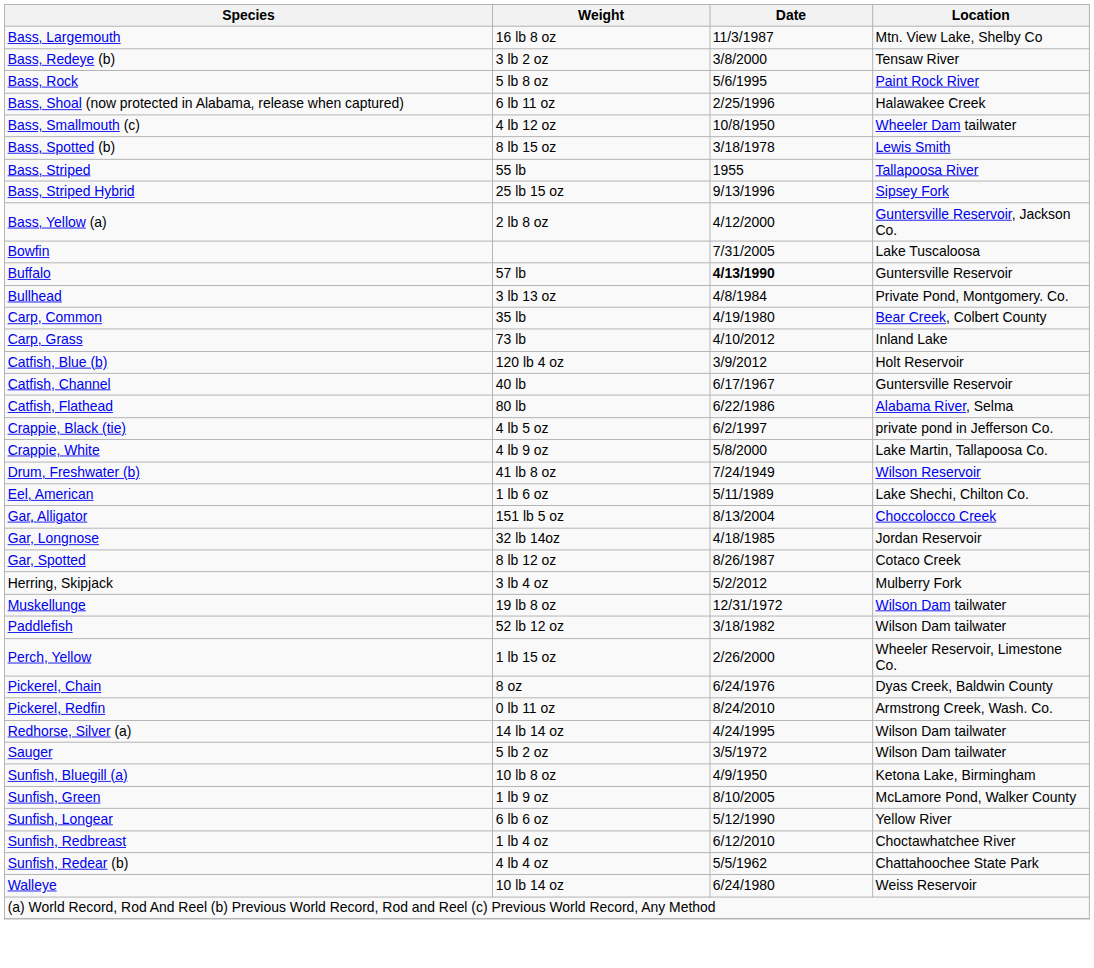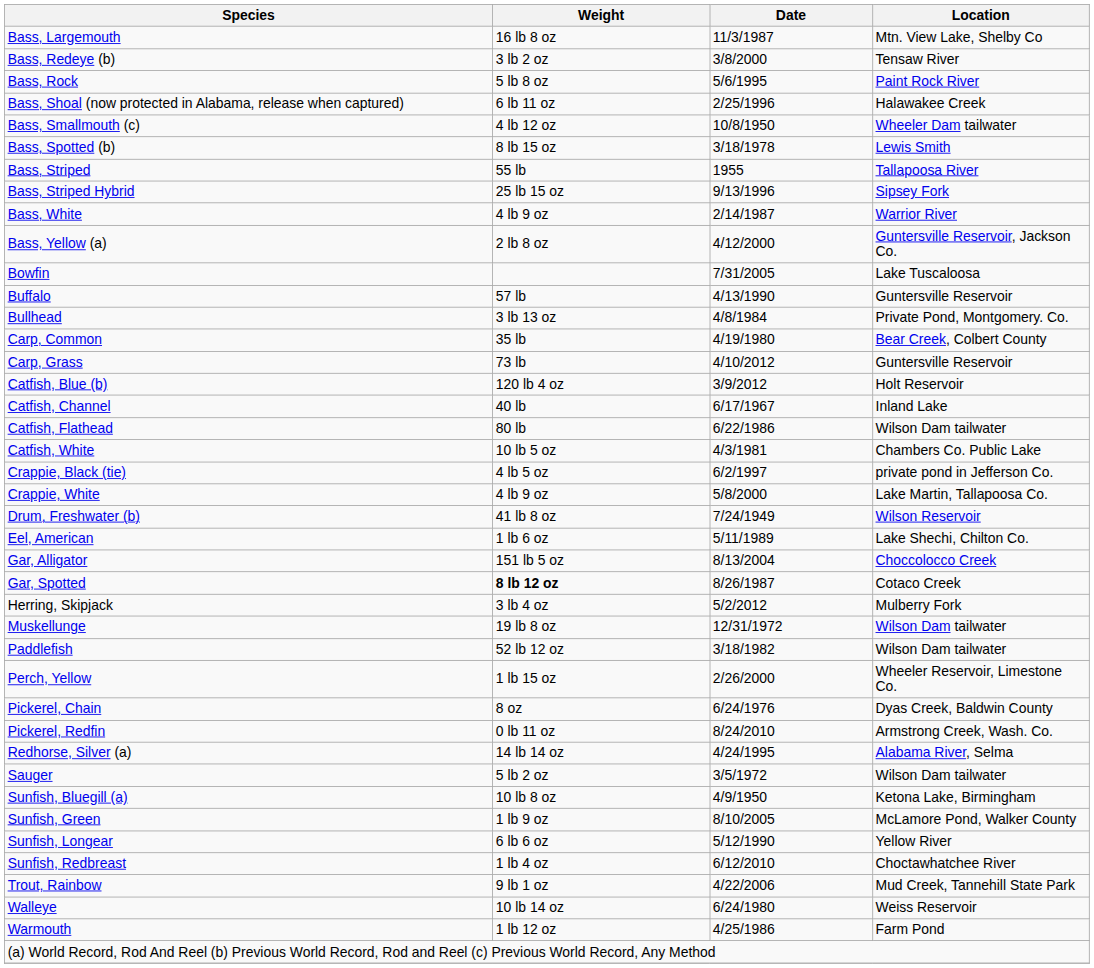+ row: Bass, White | 4 lb 9 oz | 2/14/1987 | Warrior River
Buffalo | Date: bold -> normal
Carp, Grass | Location: Inland Lake -> Guntersville Reservoir
Catfish, Channel | Location: Guntersville Reservoir -> Inland Lake
Catfish, Flathead | Location: Alabama River, Selma -> Wilson Dam tailwater
+ row: Catfish, White | 10 lb 5 oz | 4/3/1981 | Chambers Co. Public Lake
- row: Gar, Longnose | 32 lb 14oz | 4/18/1985 | Jordan Reservoir
Gar, Spotted | Weight: normal -> bold
Redhorse, Silver (a) | Location: Wilson Dam tailwater -> Alabama River, Selma
- row: Sunfish, Redear (b) | 4 lb 4 oz | 5/5/1962 | Chattahoochee State Park
+ row: Trout, Rainbow | 9 lb 1 oz | 4/22/2006 | Mud Creek, Tannehill State Park
+ row: Warmouth | 1 lb 12 oz | 4/25/1986 | Farm Pond
